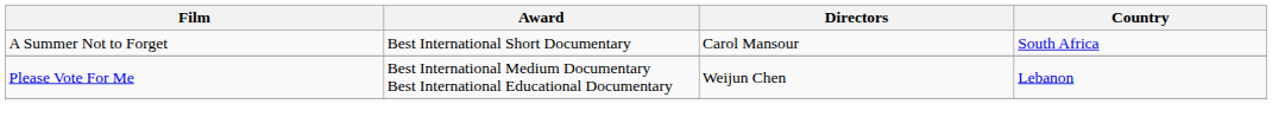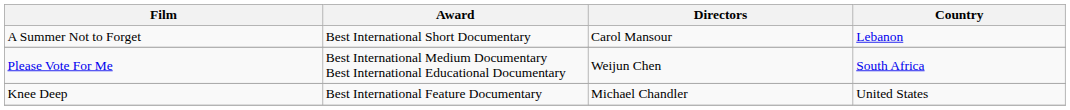A Summer Not to Forget | Country: South Africa -> Lebanon
Please Vote For Me | Country: Lebanon -> South Africa
+ row: Knee Deep | Best International Feature Documentary | Michael Chandler | United States
